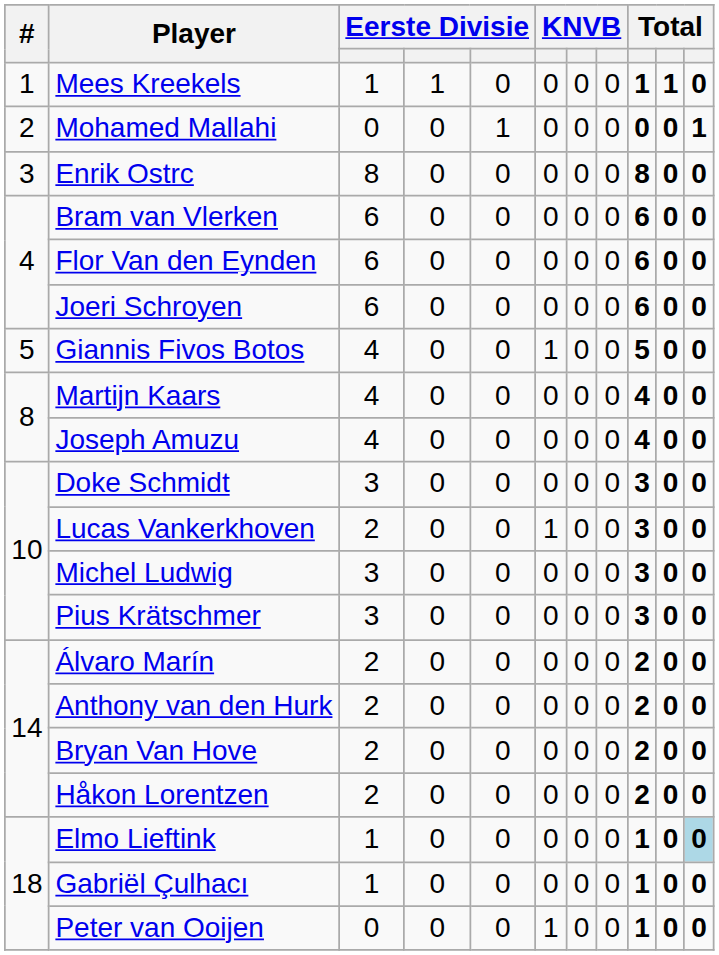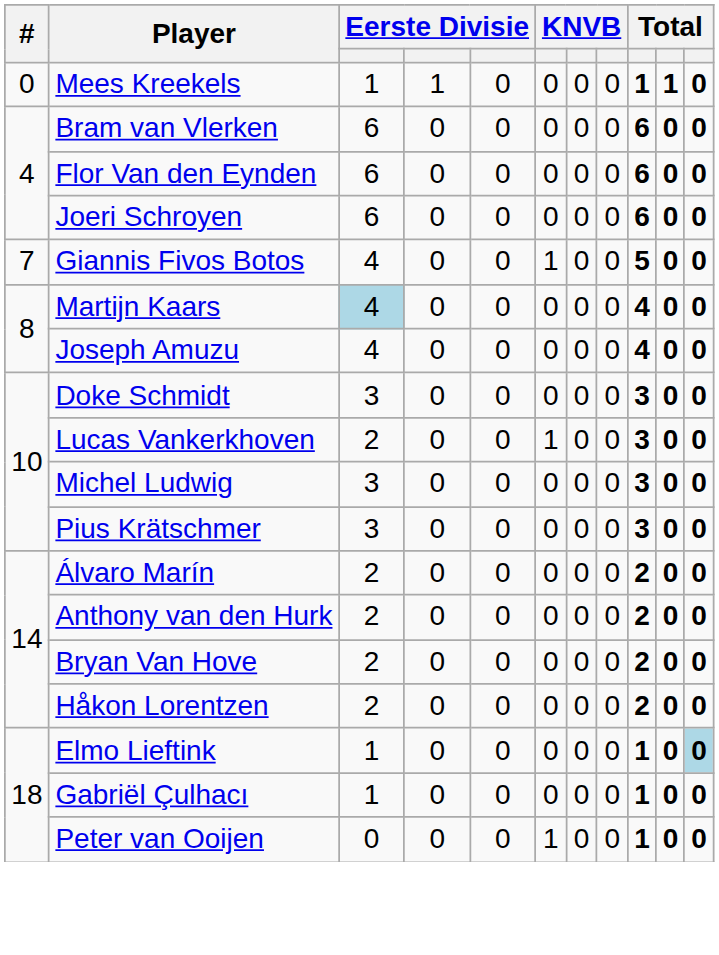Mees Kreekels | #: 1 -> 0
- row: 2 | Mohamed Mallahi | 0 | 0 | 1 | 0 | 0 | 0 | 0 | 0 | 1
- row: 3 | Enrik Ostrc | 8 | 0 | 0 | 0 | 0 | 0 | 8 | 0 | 0
Giannis Fivos Botos | #: 5 -> 7
Martijn Kaars | column 3: no background -> lightblue background
